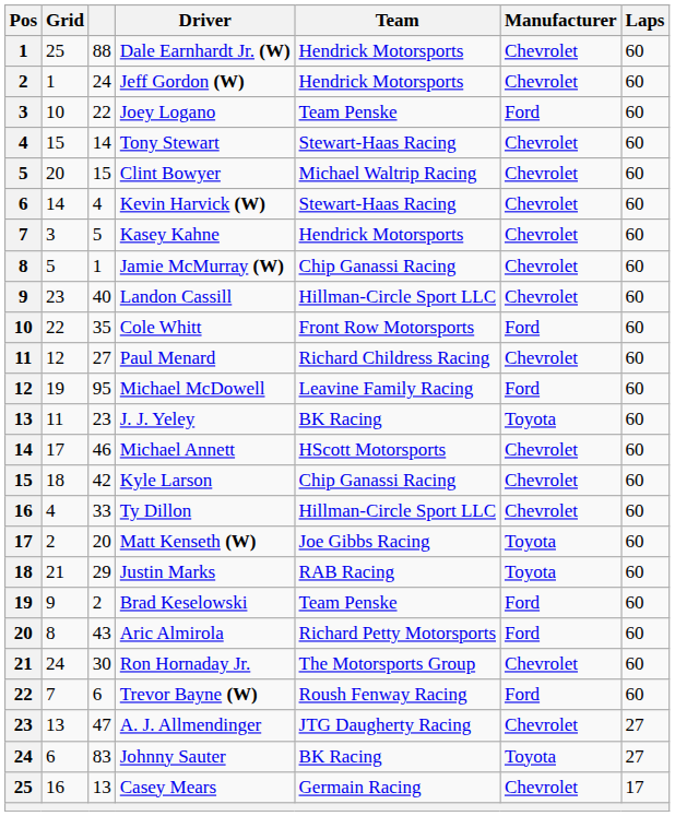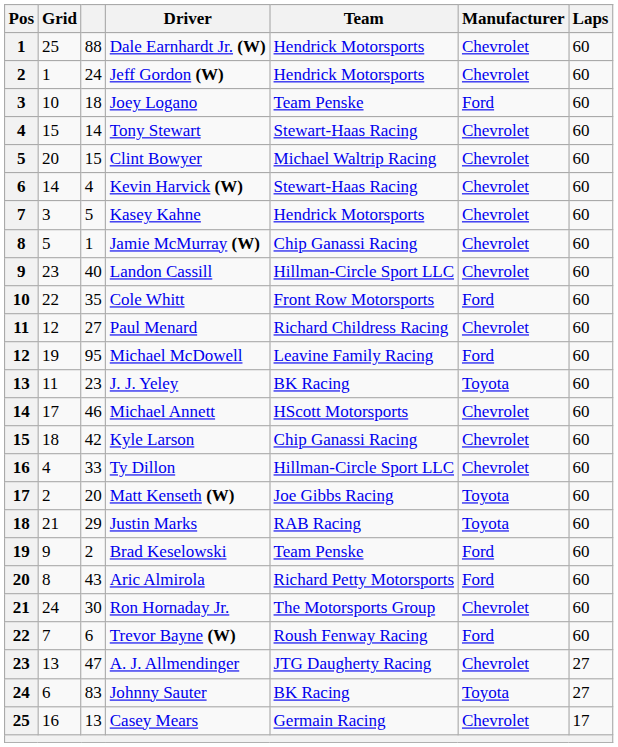Joey Logano | column 3: 22 -> 18
